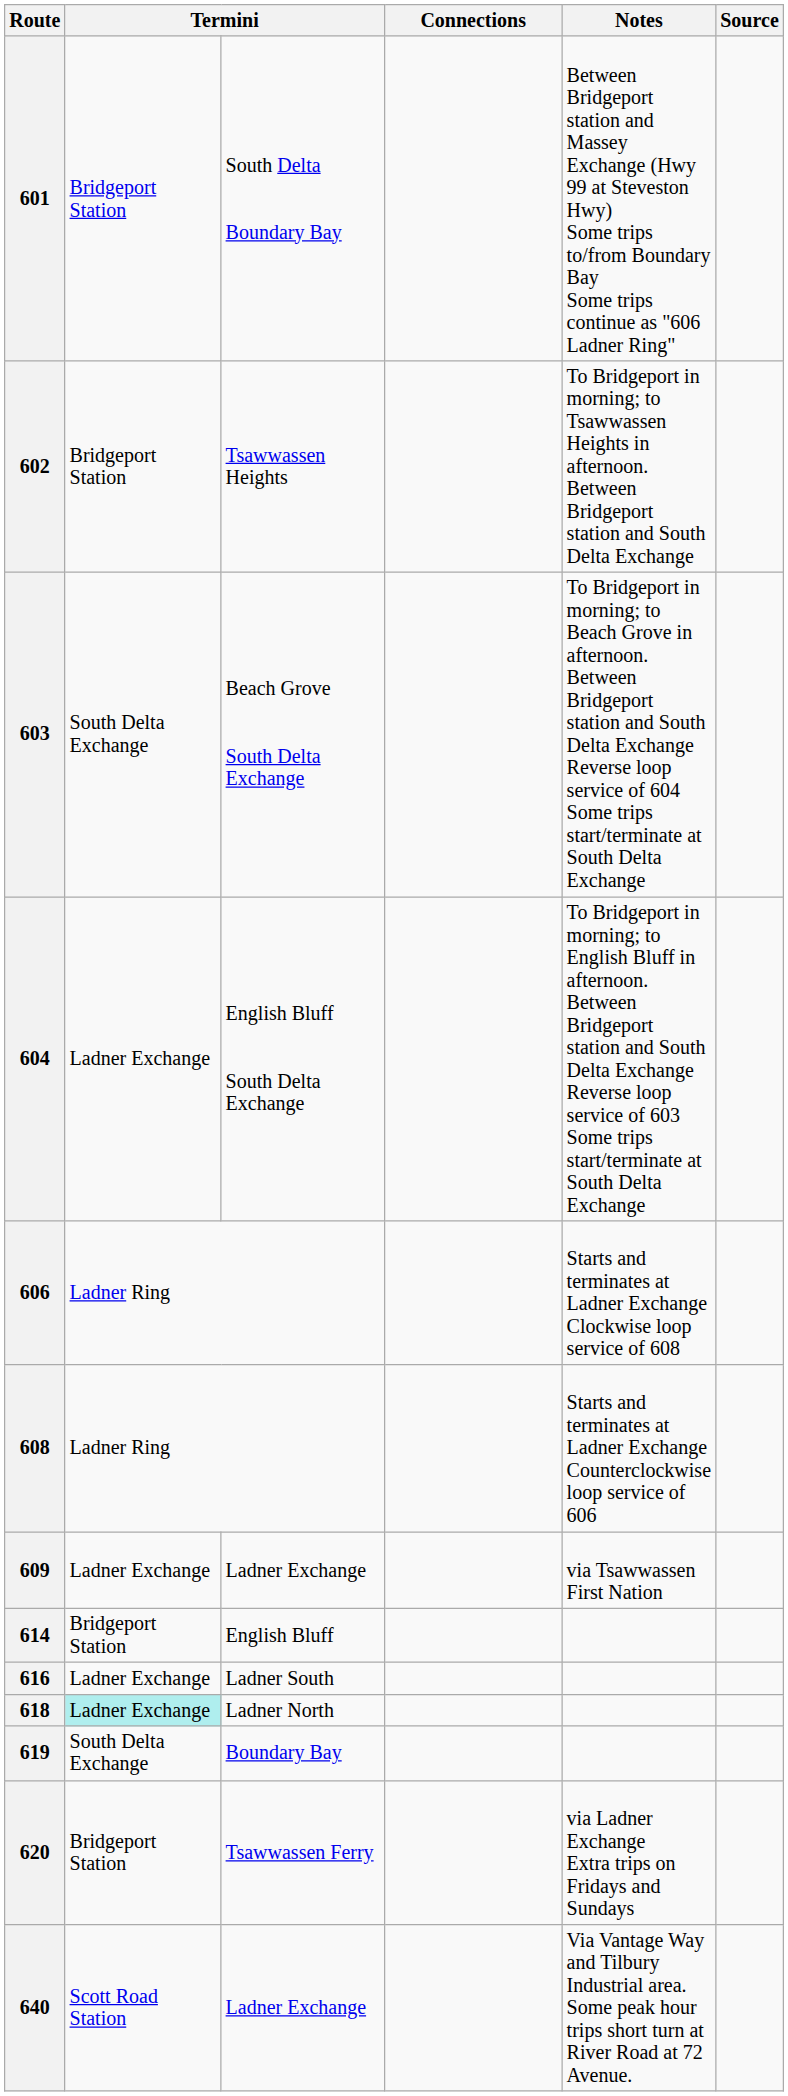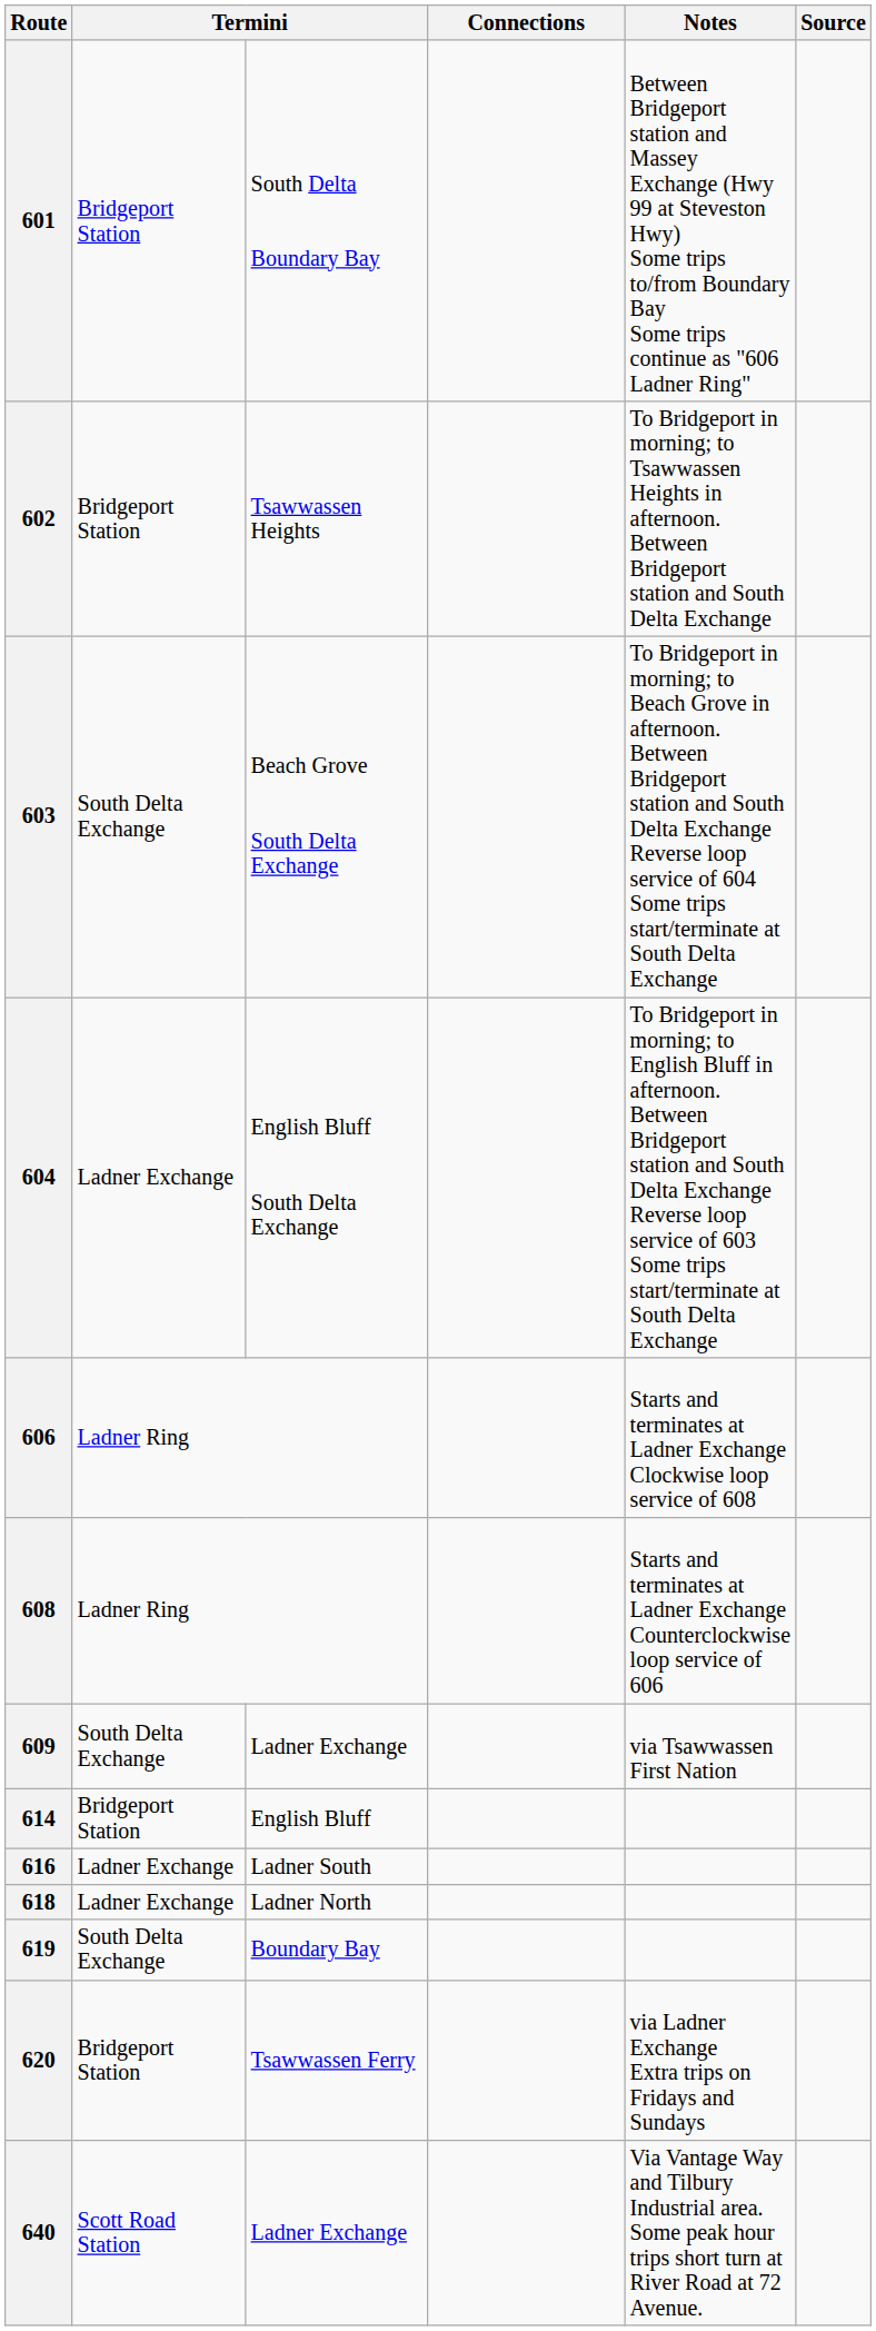609 | column 2: Ladner Exchange -> South Delta Exchange
618 | column 2: paleturquoise background -> no background
